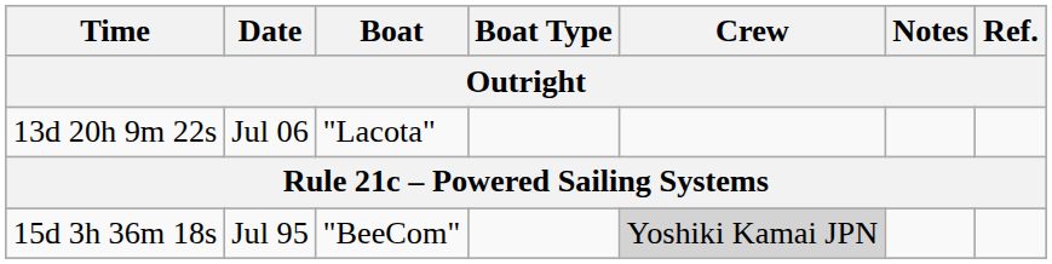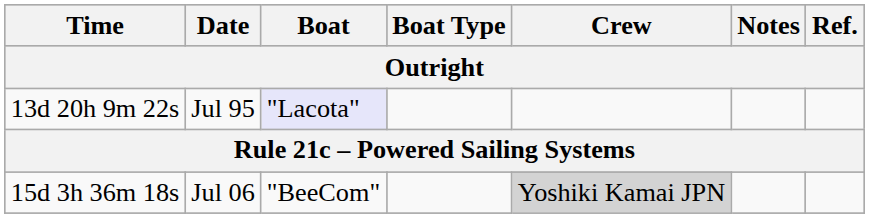13d 20h 9m 22s | Date: Jul 06 -> Jul 95
13d 20h 9m 22s | Boat: no background -> lavender background
15d 3h 36m 18s | Date: Jul 95 -> Jul 06
